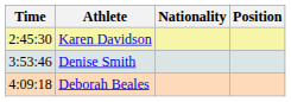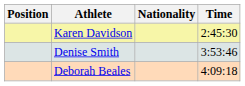columns swapped: Position <-> Time
